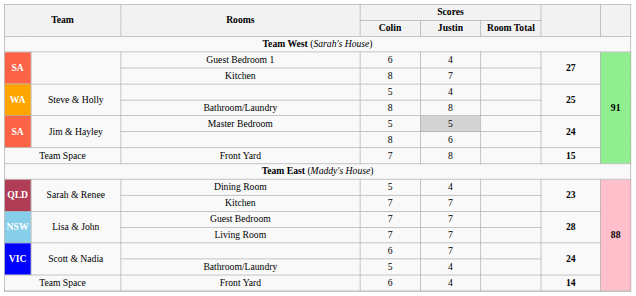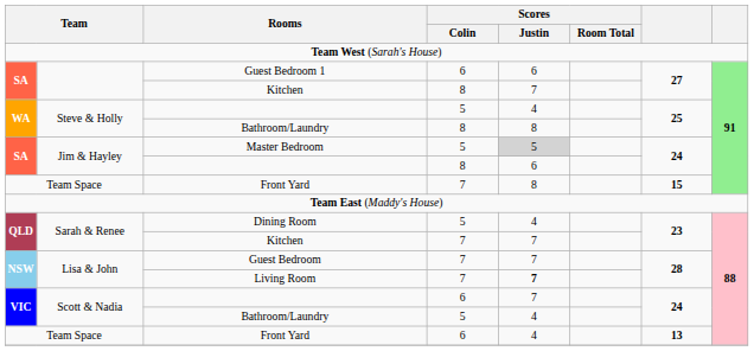Guest Bedroom 1 | Scores / Justin: 4 -> 6
Living Room | Scores / Justin: normal -> bold
Front Yard / 6 | column 7: 14 -> 13
